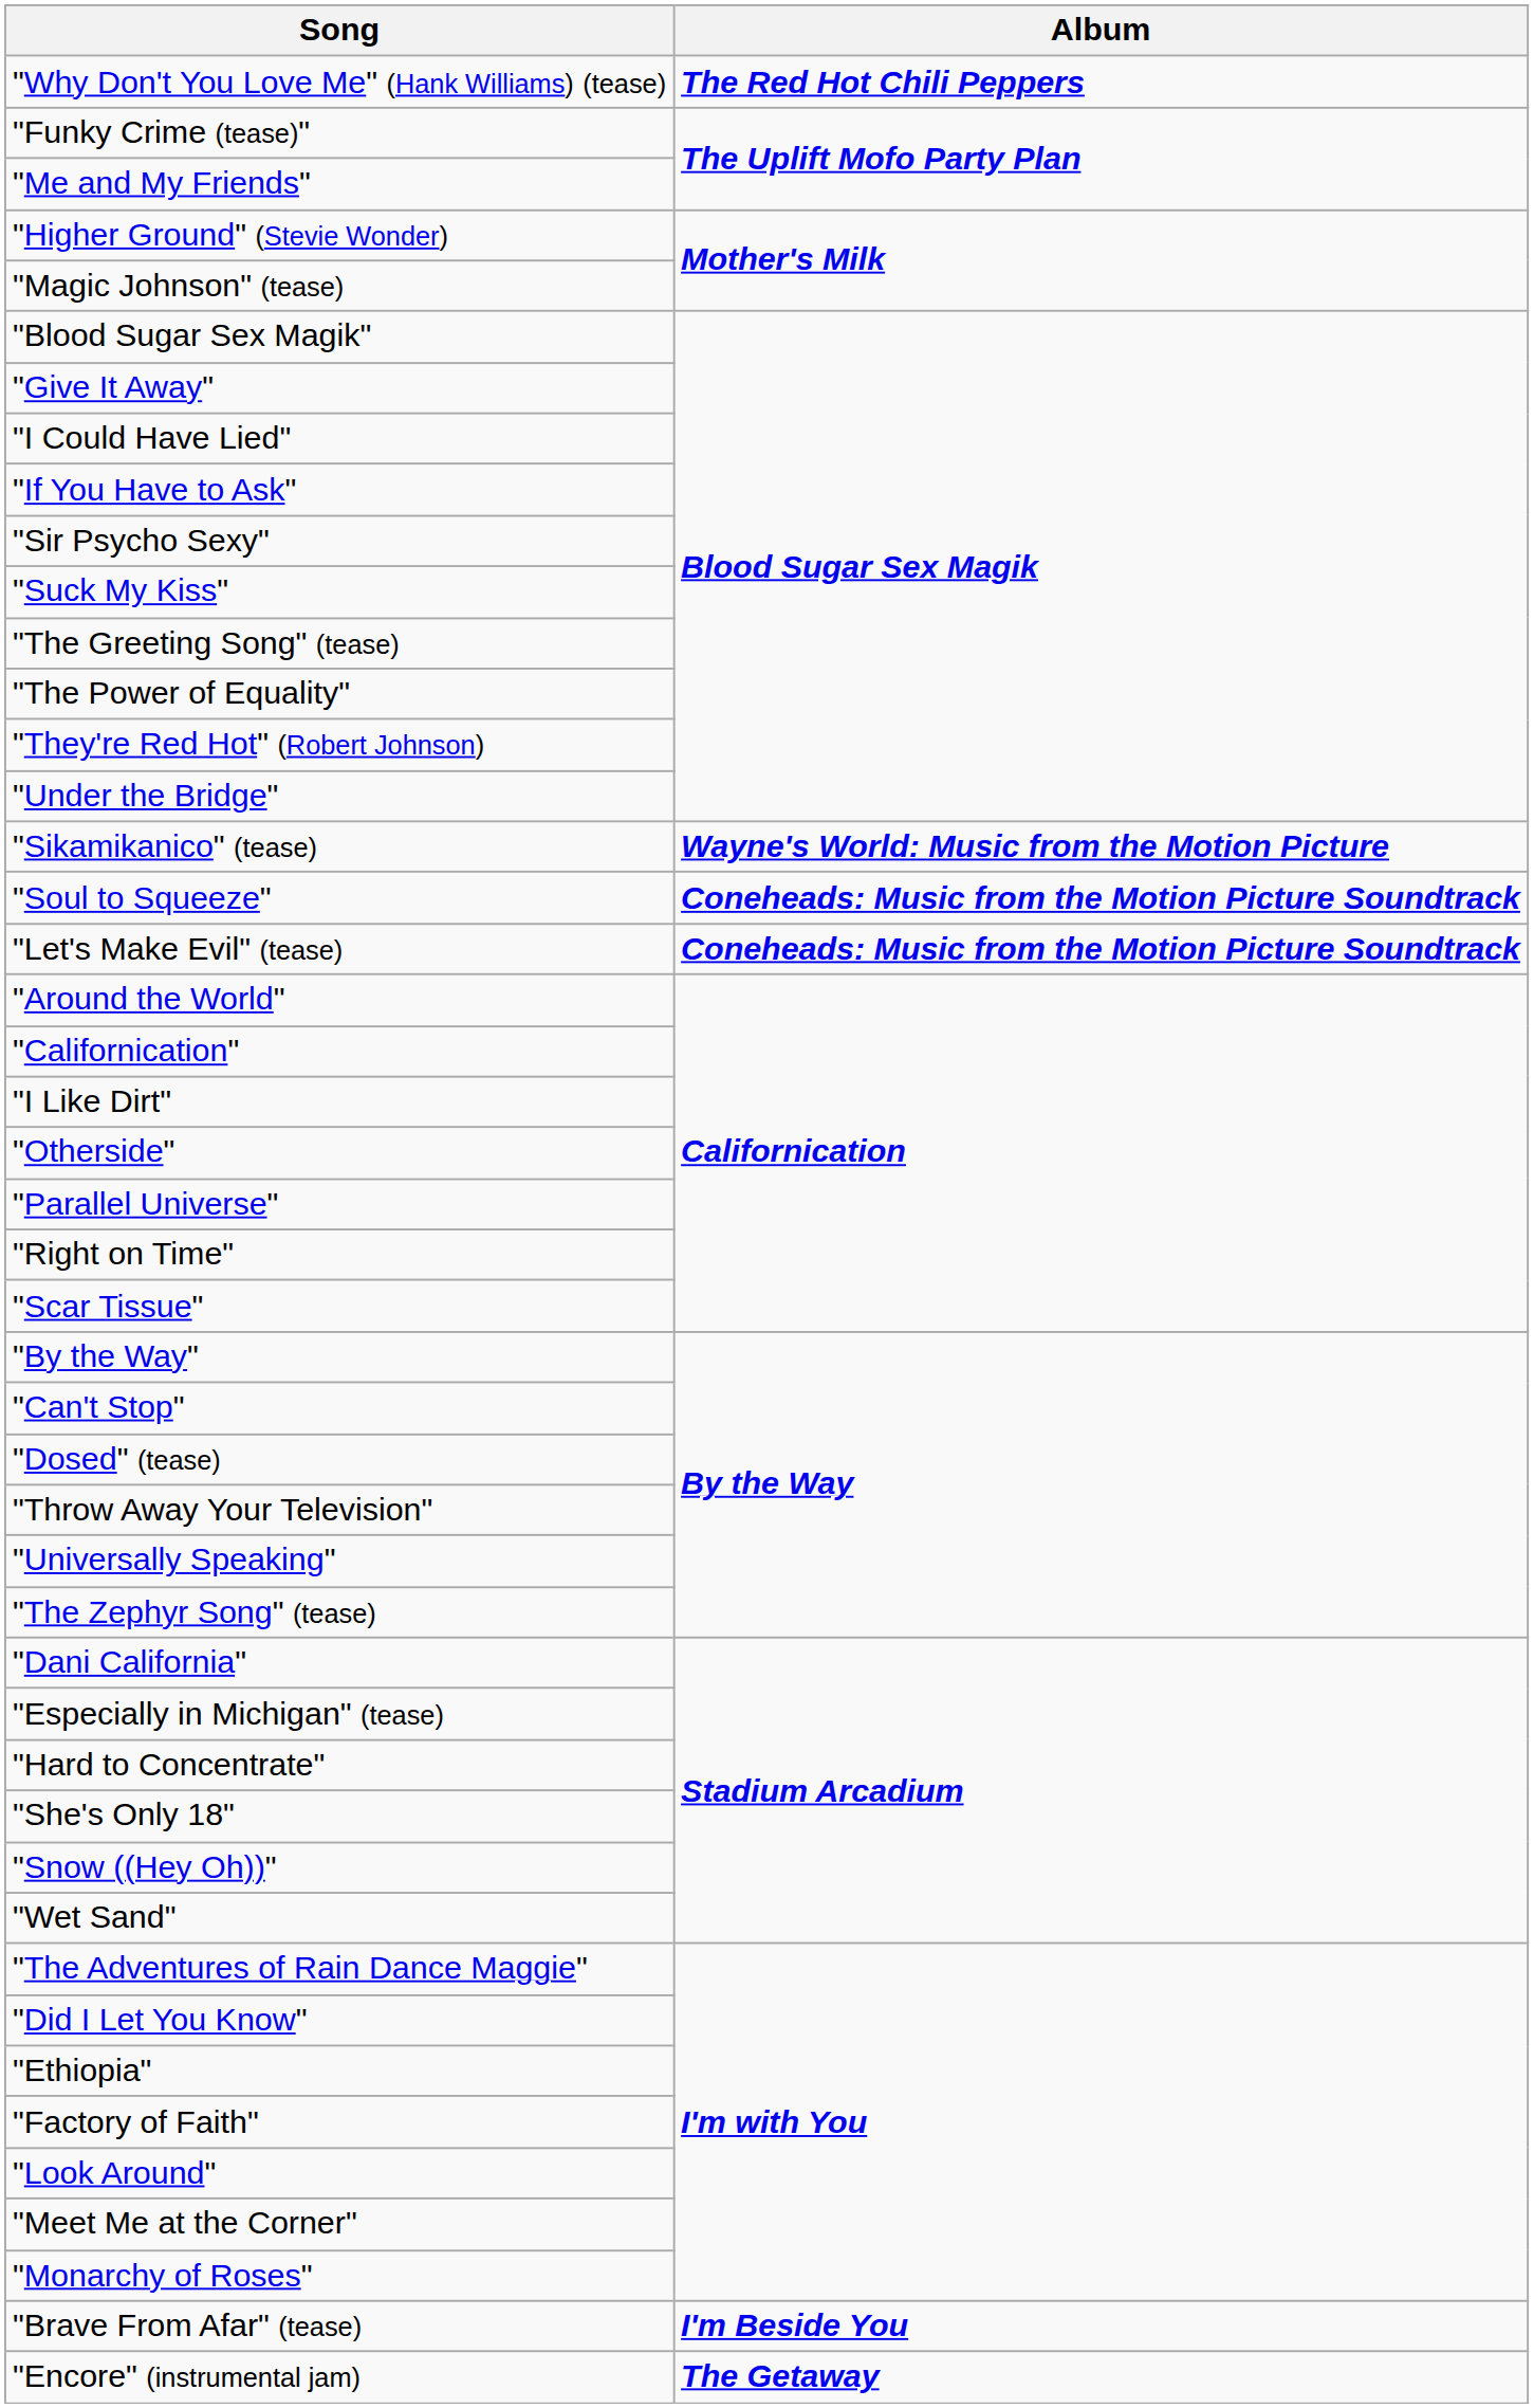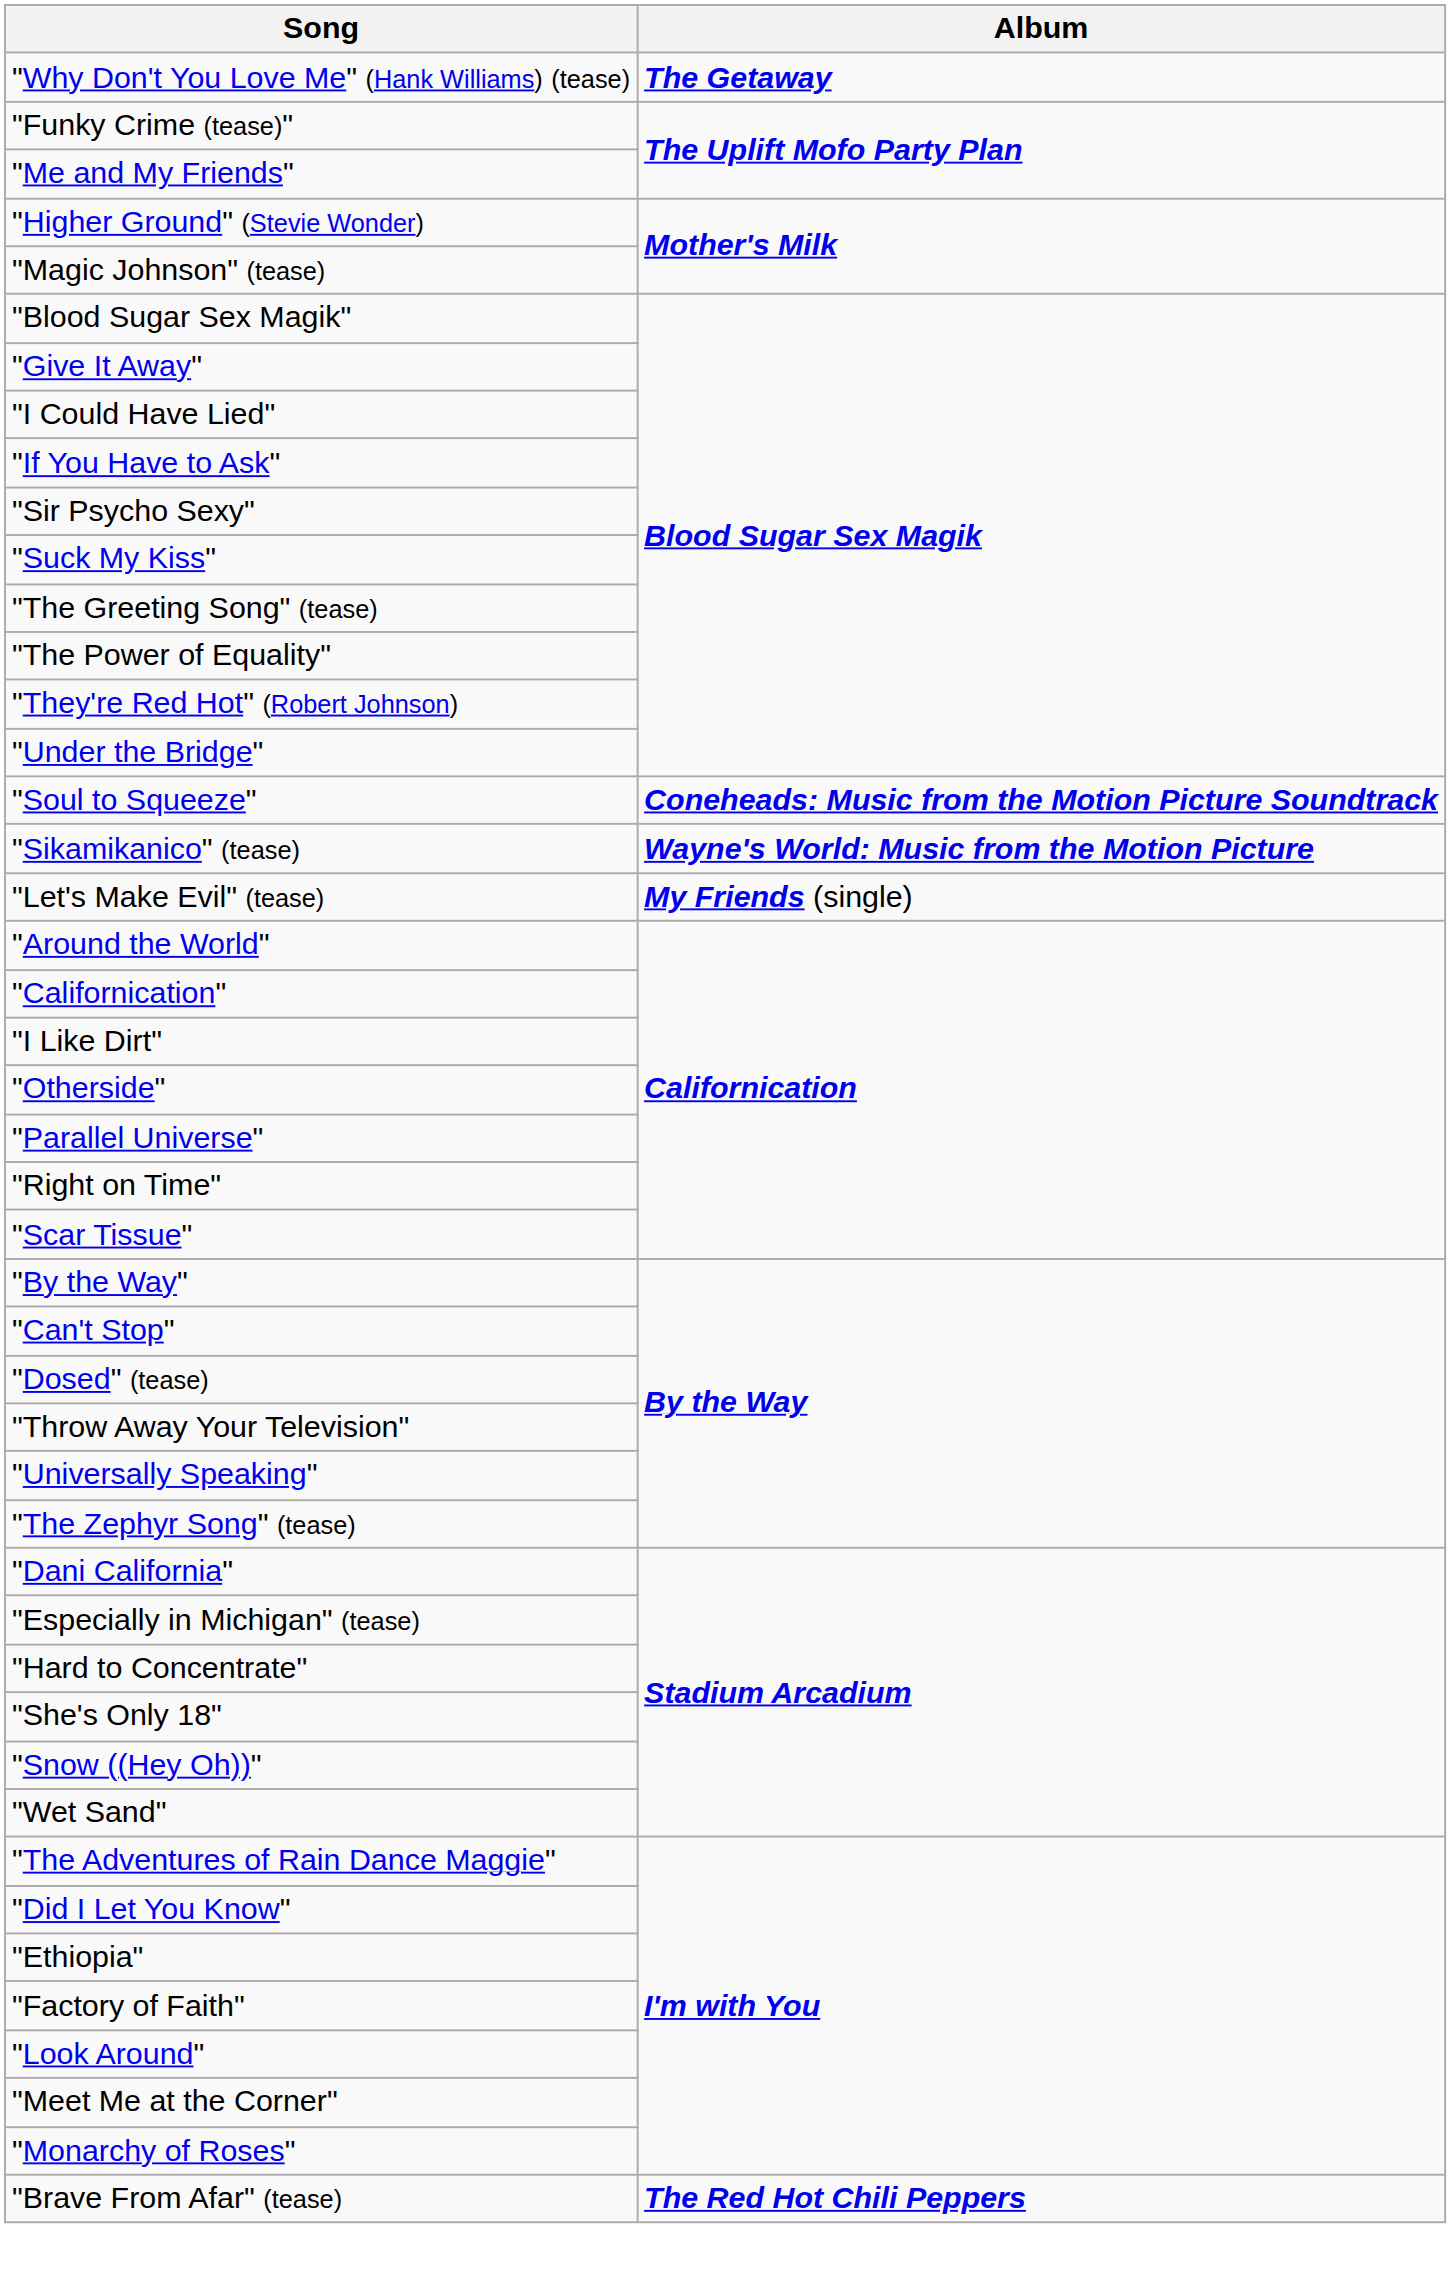"Why Don't You Love Me" (Hank Williams) (tease) | Album: The Red Hot Chili Peppers -> The Getaway
rows swapped: "Sikamikanico" (tease) <-> "Soul to Squeeze"
"Let's Make Evil" (tease) | Album: Coneheads: Music from the Motion Picture Soundtrack -> My Friends (single)
"Brave From Afar" (tease) | Album: I'm Beside You -> The Red Hot Chili Peppers
- row: "Encore" (instrumental jam) | The Getaway
